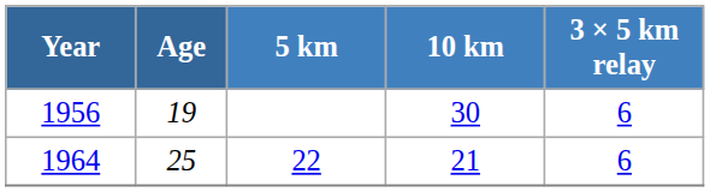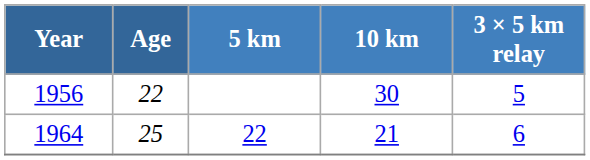1956 | Age: 19 -> 22
1956 | 3 × 5 km relay: 6 -> 5
